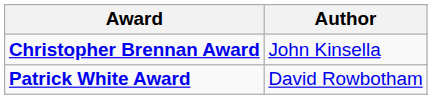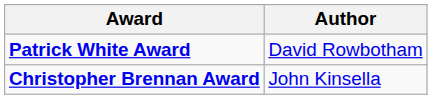rows swapped: Christopher Brennan Award <-> Patrick White Award
